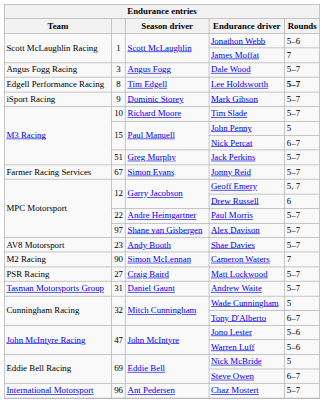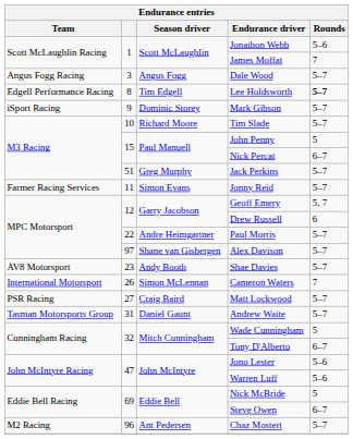Jonny Reid | column 2: 67 -> 11
Cameron Waters | Team: M2 Racing -> International Motorsport
Cameron Waters | column 2: 90 -> 26
Chaz Mostert | Team: International Motorsport -> M2 Racing
